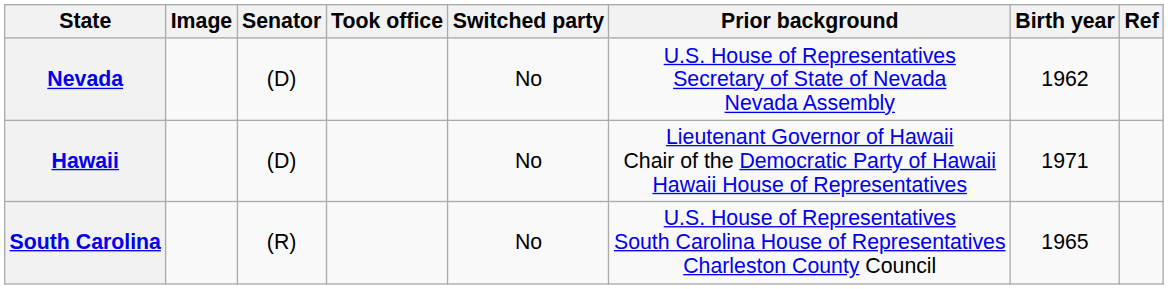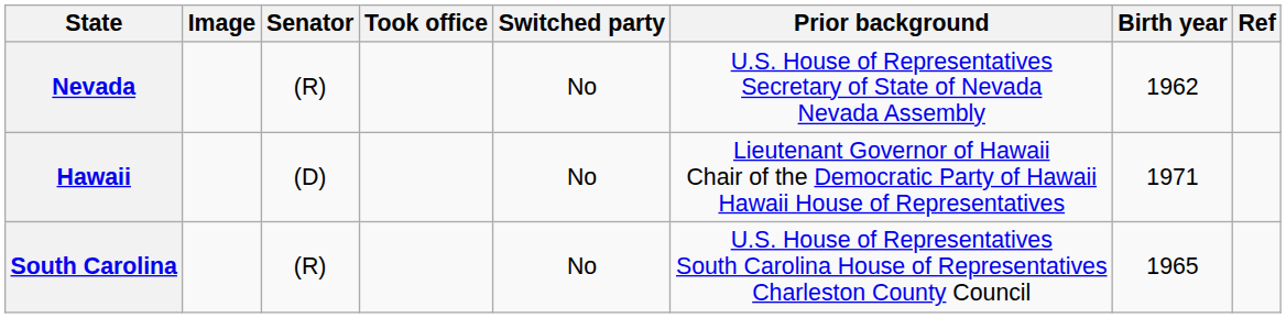Nevada | Senator: (D) -> (R)
